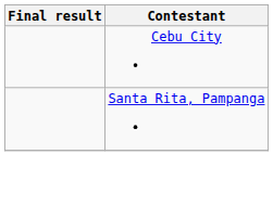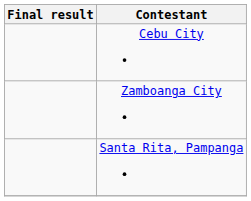+ row: Zamboanga City
